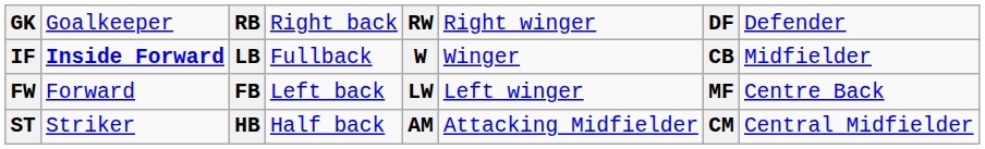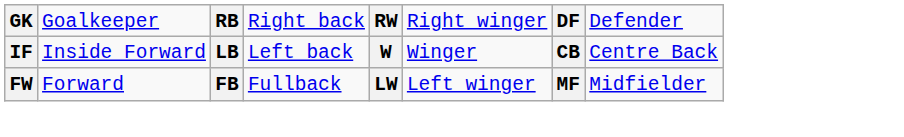IF | column 2: bold -> normal
IF | column 4: Fullback -> Left back
IF | column 8: Midfielder -> Centre Back
FW | column 4: Left back -> Fullback
FW | column 8: Centre Back -> Midfielder
- row: ST | Striker | HB | Half back | AM | Attacking Midfielder | CM | Central Midfielder
